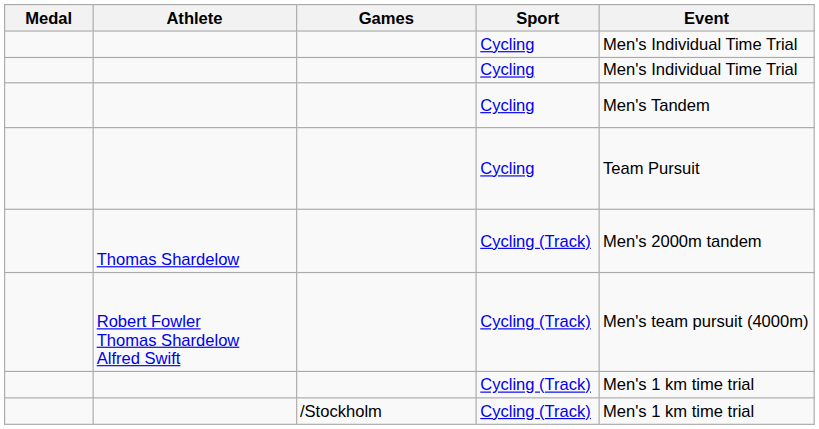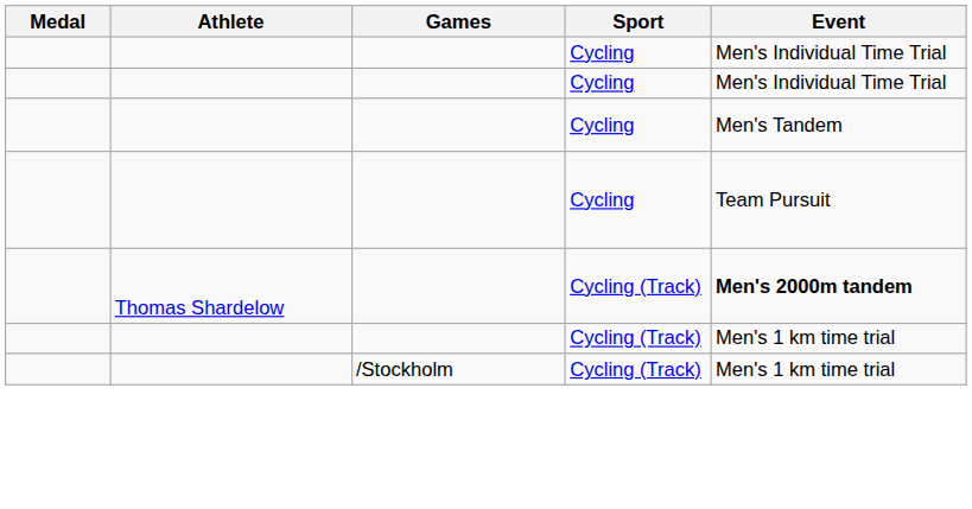Thomas Shardelow | Event: normal -> bold
- row: Robert Fowler Thomas Shardelow Alfred Swift | Cycling (Track) | Men's team pursuit (4000m)
